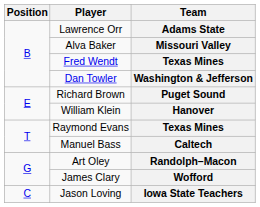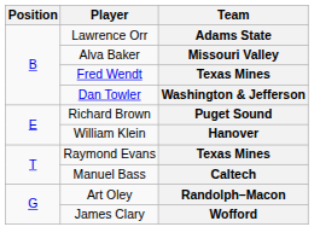- row: C | Jason Loving | Iowa State Teachers
